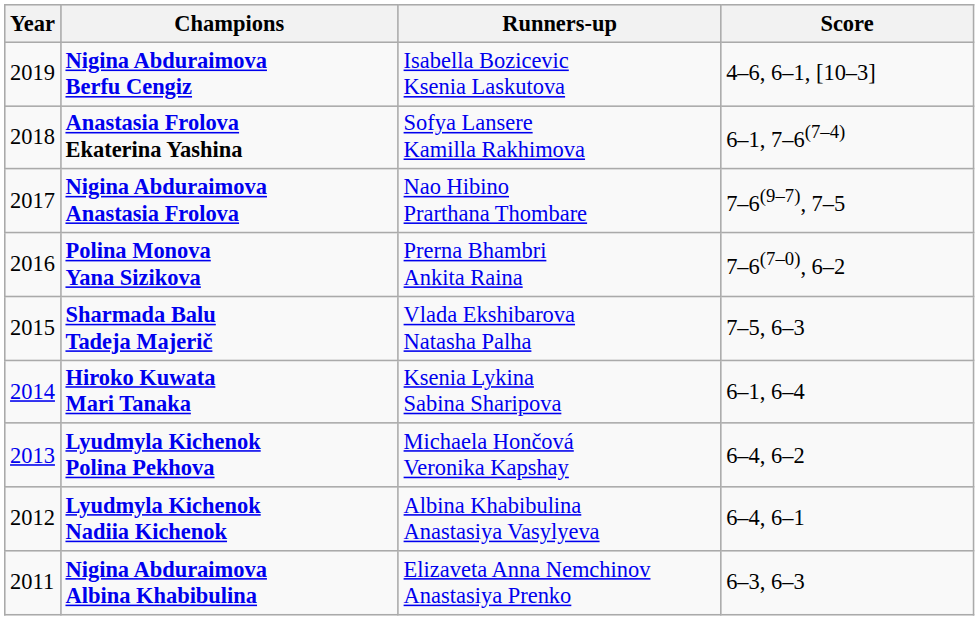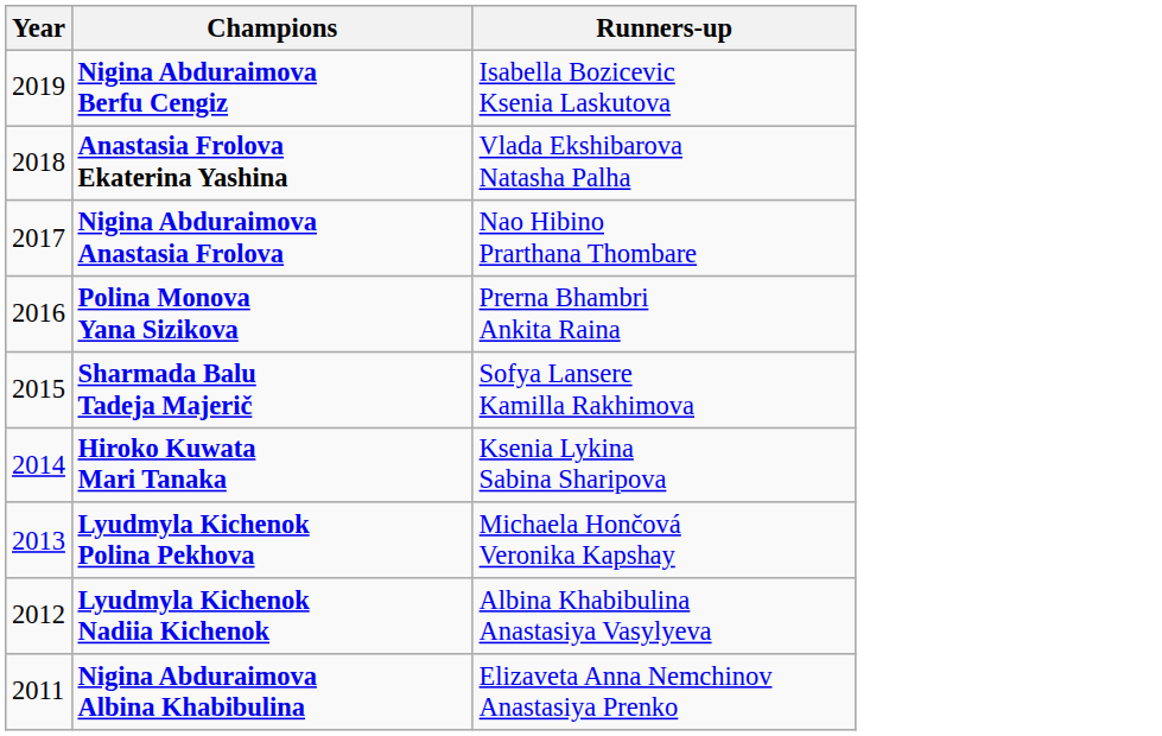- column: Score | 4–6, 6–1, [10–3] | 6–1, 7–6(7–4) | 7–6(9–7), 7–5 | 7–6(7–0), 6–2 | 7–5, 6–3 | 6–1, 6–4 | 6–4, 6–2 | 6–4, 6–1 | 6–3, 6–3
Anastasia Frolova Ekaterina Yashina | Runners-up: Sofya Lansere Kamilla Rakhimova -> Vlada Ekshibarova Natasha Palha
Sharmada Balu Tadeja Majerič | Runners-up: Vlada Ekshibarova Natasha Palha -> Sofya Lansere Kamilla Rakhimova
